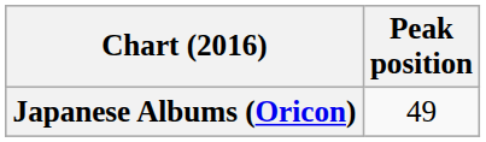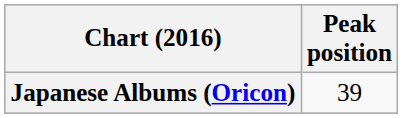Japanese Albums (Oricon) | Peak position: 49 -> 39
